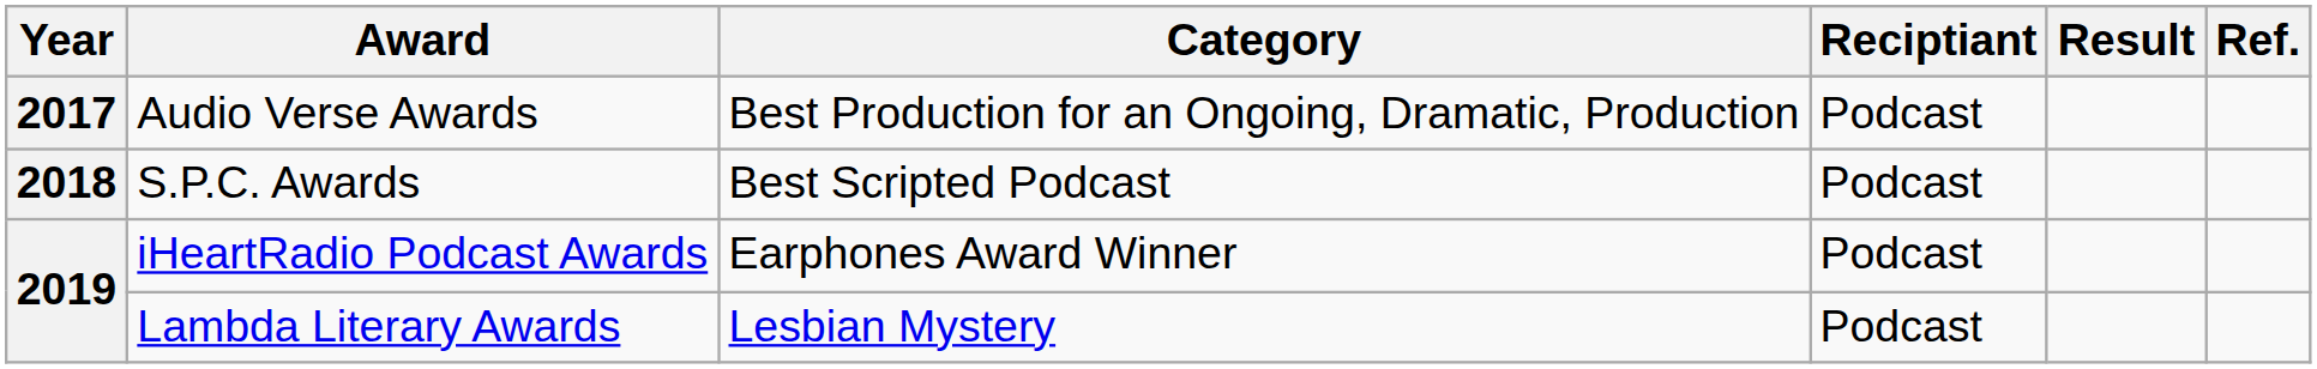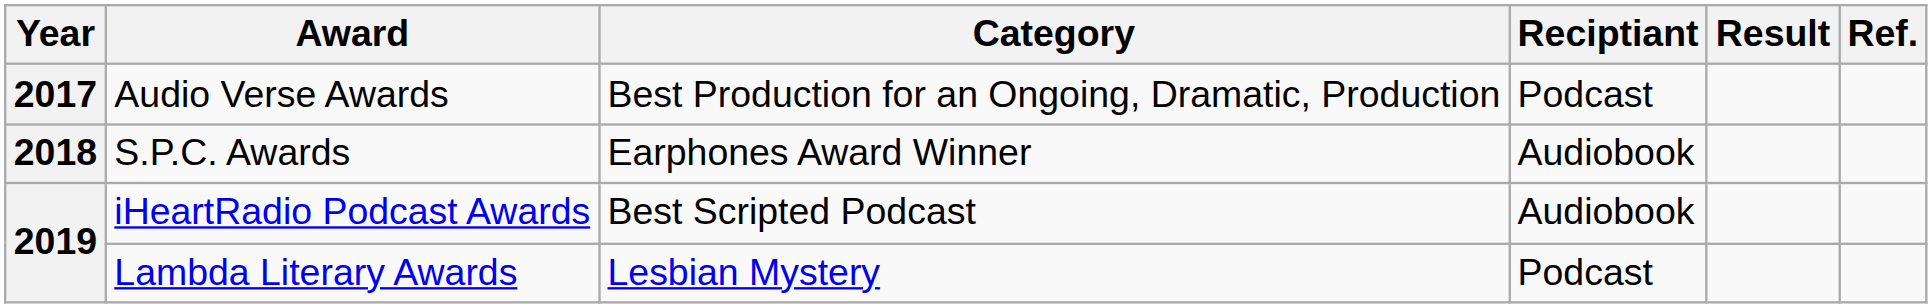S.P.C. Awards | Category: Best Scripted Podcast -> Earphones Award Winner
S.P.C. Awards | Reciptiant: Podcast -> Audiobook
iHeartRadio Podcast Awards | Category: Earphones Award Winner -> Best Scripted Podcast
iHeartRadio Podcast Awards | Reciptiant: Podcast -> Audiobook
